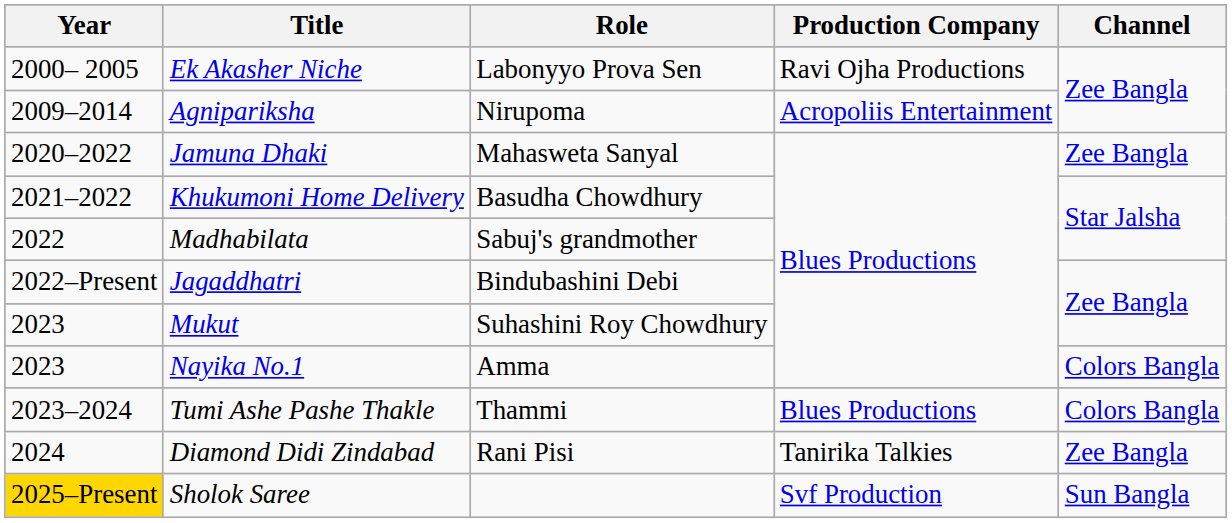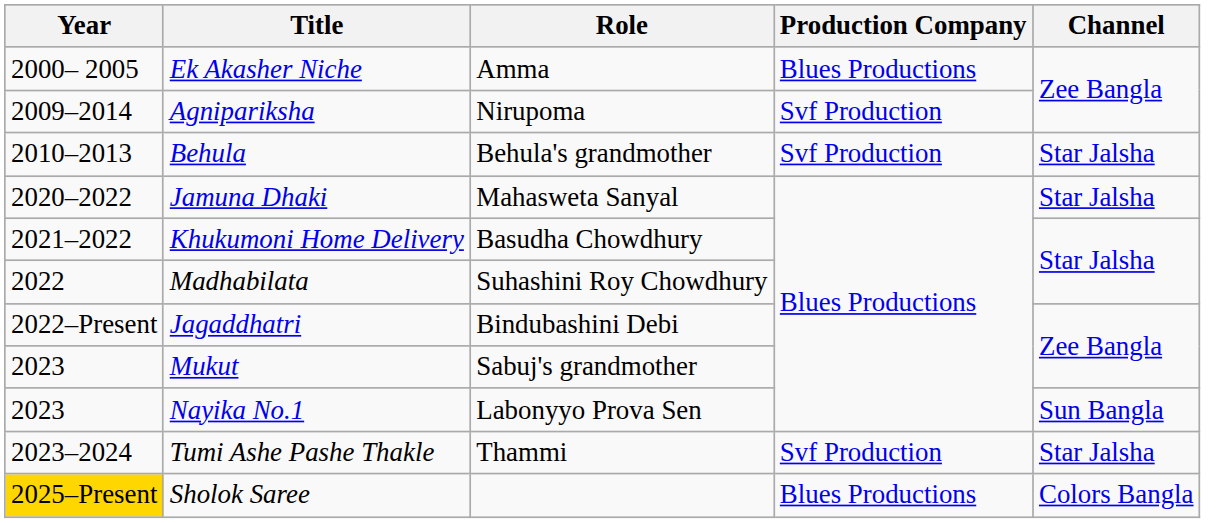Ek Akasher Niche | Role: Labonyyo Prova Sen -> Amma
Ek Akasher Niche | Production Company: Ravi Ojha Productions -> Blues Productions
Agnipariksha | Production Company: Acropoliis Entertainment -> Svf Production
+ row: 2010–2013 | Behula | Behula's grandmother | Svf Production | Star Jalsha
Jamuna Dhaki | Channel: Zee Bangla -> Star Jalsha
Madhabilata | Role: Sabuj's grandmother -> Suhashini Roy Chowdhury
Mukut | Role: Suhashini Roy Chowdhury -> Sabuj's grandmother
Nayika No.1 | Role: Amma -> Labonyyo Prova Sen
Nayika No.1 | Channel: Colors Bangla -> Sun Bangla
Tumi Ashe Pashe Thakle | Production Company: Blues Productions -> Svf Production
Tumi Ashe Pashe Thakle | Channel: Colors Bangla -> Star Jalsha
- row: 2024 | Diamond Didi Zindabad | Rani Pisi | Tanirika Talkies | Zee Bangla
Sholok Saree | Production Company: Svf Production -> Blues Productions
Sholok Saree | Channel: Sun Bangla -> Colors Bangla
